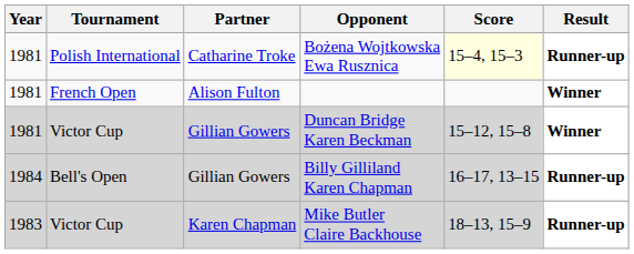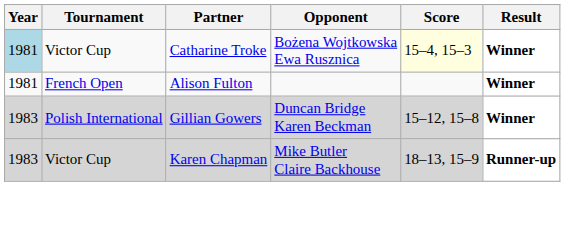Bożena Wojtkowska Ewa Rusznica | Year: no background -> lightblue background
Bożena Wojtkowska Ewa Rusznica | Tournament: Polish International -> Victor Cup
Bożena Wojtkowska Ewa Rusznica | Result: Runner-up -> Winner
Duncan Bridge Karen Beckman | Year: 1981 -> 1983
Duncan Bridge Karen Beckman | Tournament: Victor Cup -> Polish International
- row: 1984 | Bell's Open | Gillian Gowers | Billy Gilliland Karen Chapman | 16–17, 13–15 | Runner-up
